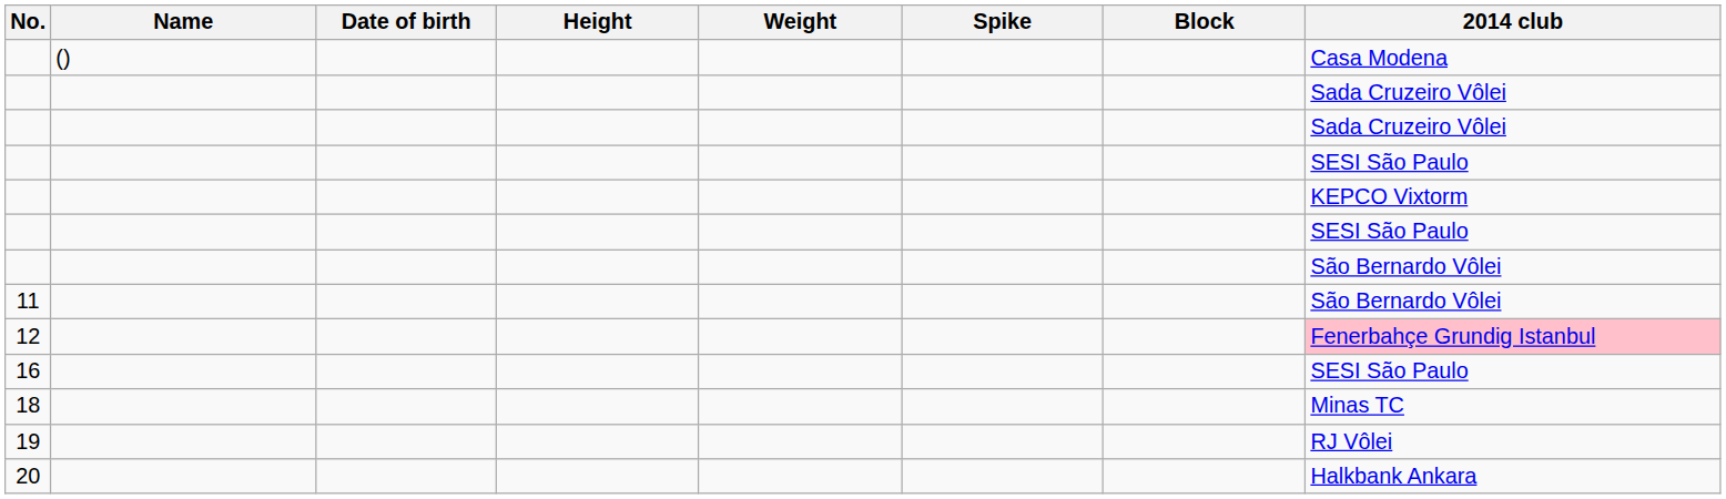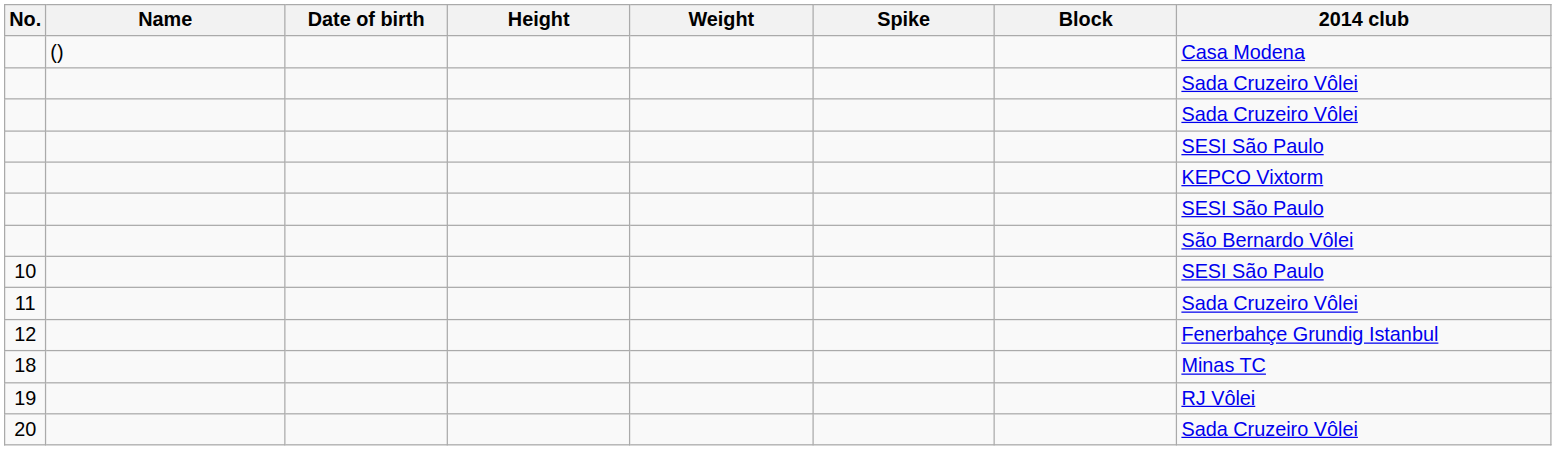+ row: 10 | SESI São Paulo
11 | 2014 club: São Bernardo Vôlei -> Sada Cruzeiro Vôlei
12 | 2014 club: pink background -> no background
- row: 16 | SESI São Paulo
20 | 2014 club: Halkbank Ankara -> Sada Cruzeiro Vôlei
